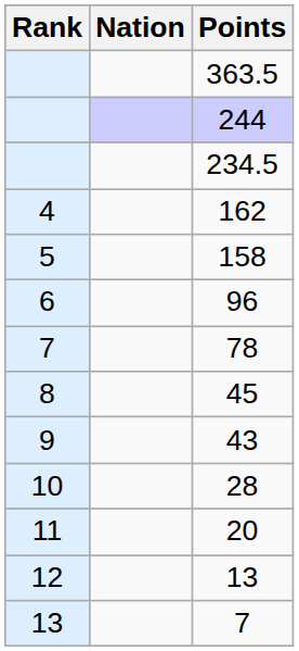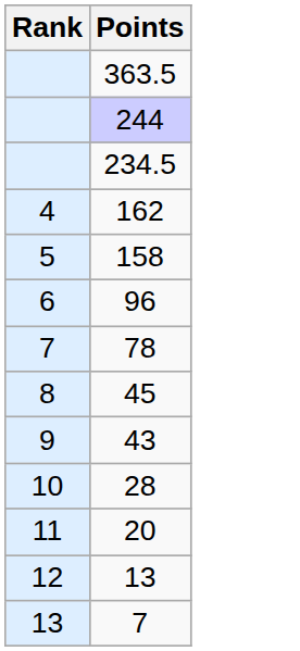- column: Nation
